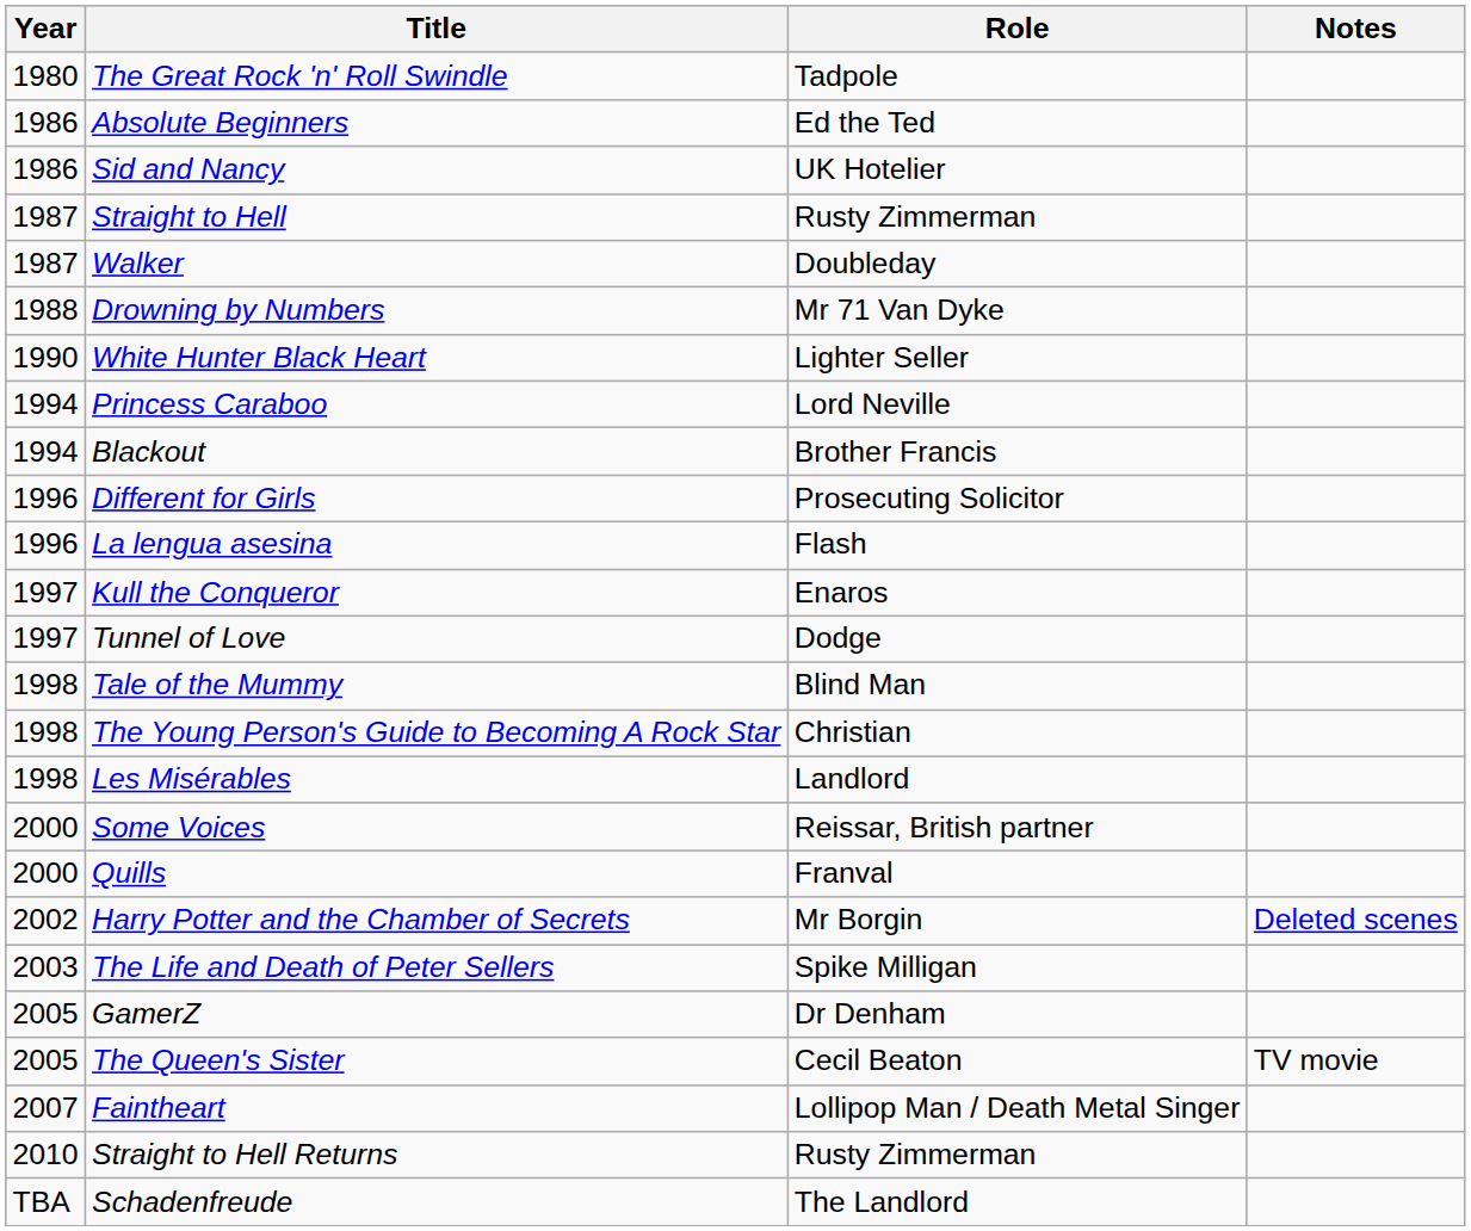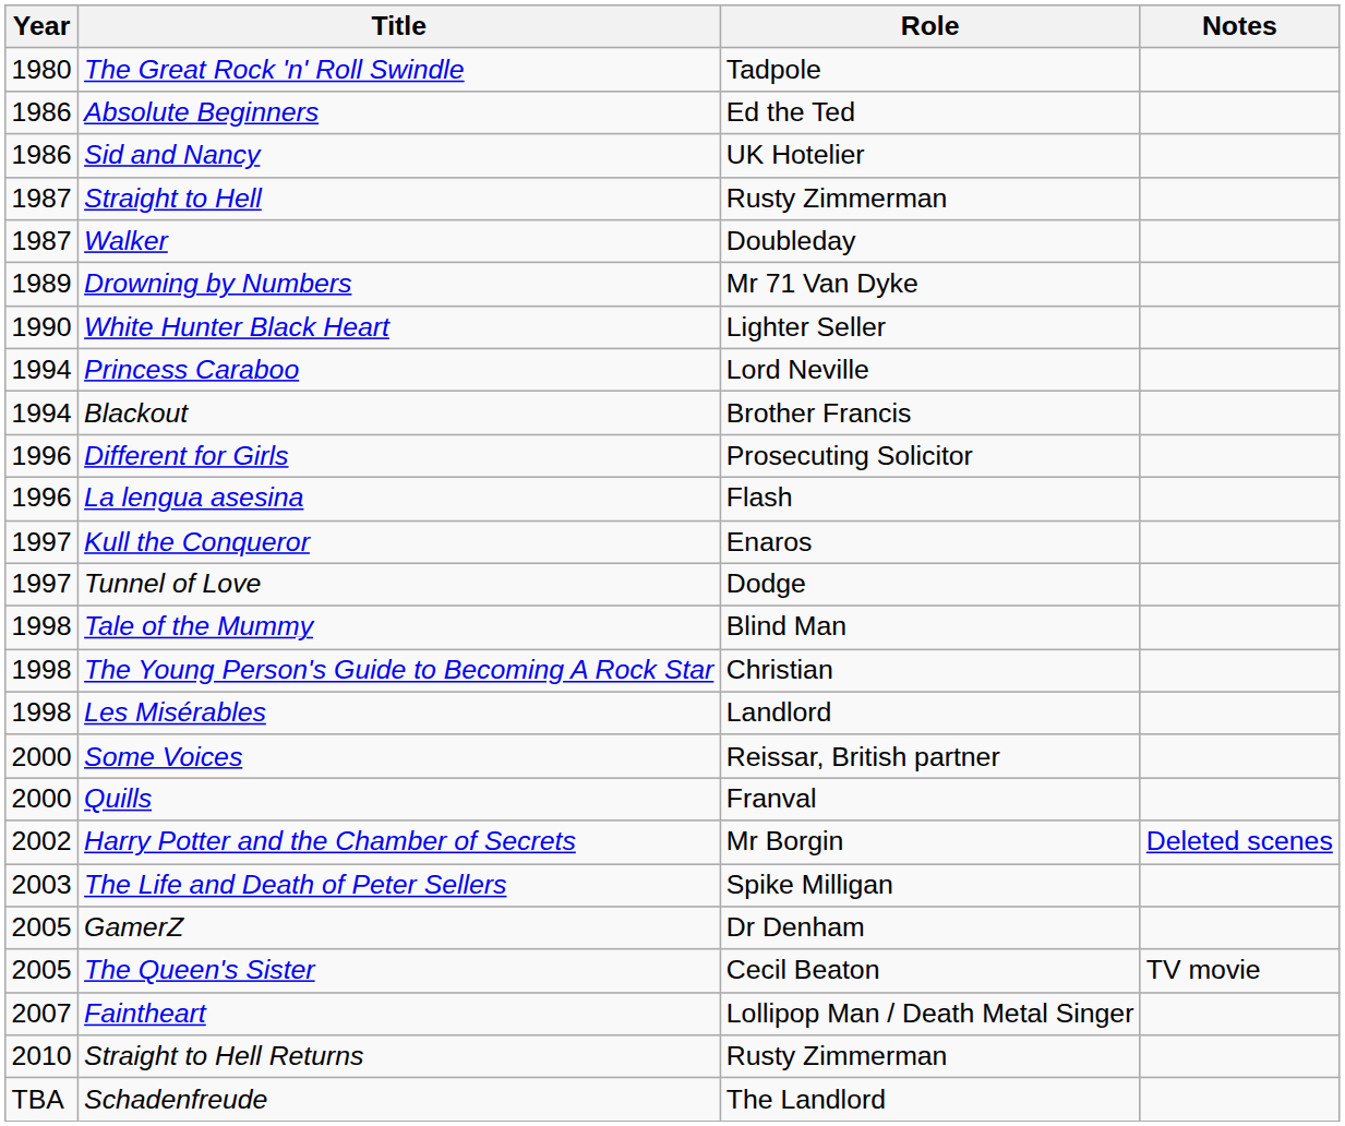Drowning by Numbers | Year: 1988 -> 1989
